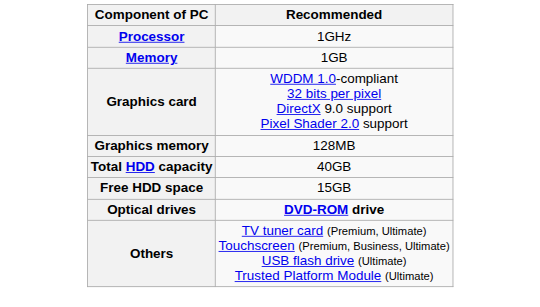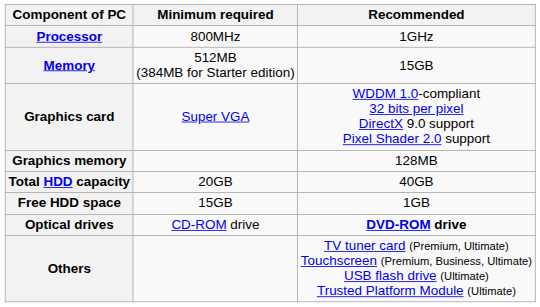+ column: Minimum required | 800MHz | 512MB (384MB for Starter edition) | Super VGA | 20GB | 15GB | CD-ROM drive
Memory | Recommended: 1GB -> 15GB
Free HDD space | Recommended: 15GB -> 1GB
